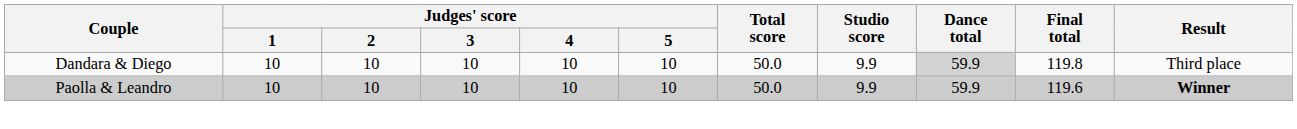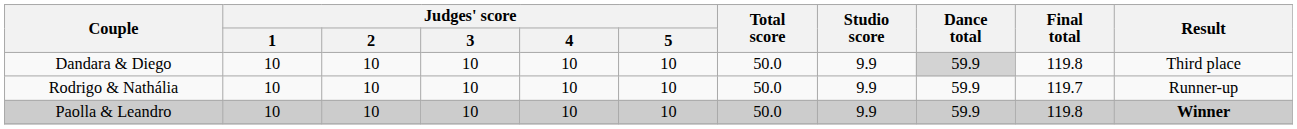+ row: Rodrigo & Nathália | 10 | 10 | 10 | 10 | 10 | 50.0 | 9.9 | 59.9 | 119.7 | Runner-up
Paolla & Leandro | Final total: 119.6 -> 119.8
